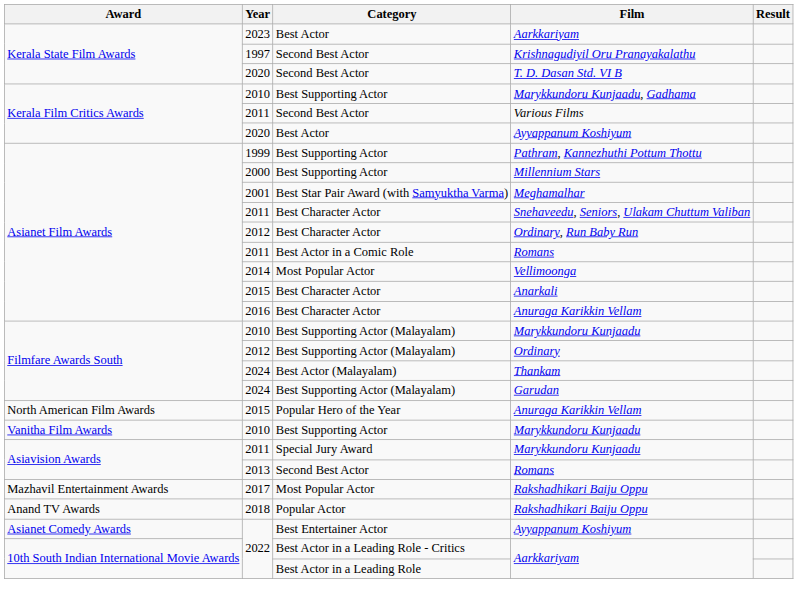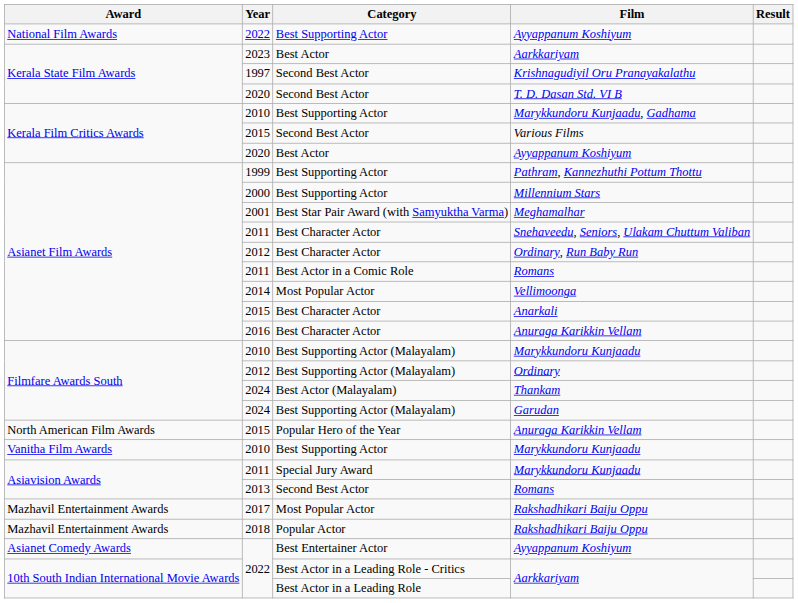+ row: National Film Awards | 2022 | Best Supporting Actor | Ayyappanum Koshiyum
Various Films | Year: 2011 -> 2015
Popular Actor / Rakshadhikari Baiju Oppu | Award: Anand TV Awards -> Mazhavil Entertainment Awards
